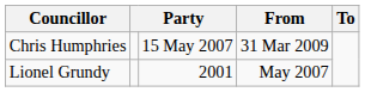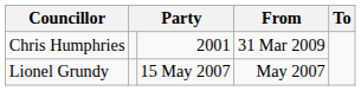Chris Humphries | column 3: 15 May 2007 -> 2001
Lionel Grundy | column 3: 2001 -> 15 May 2007
